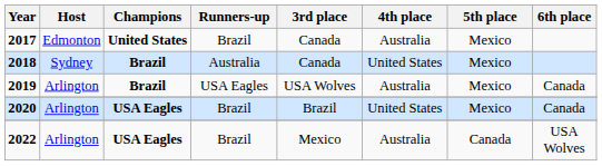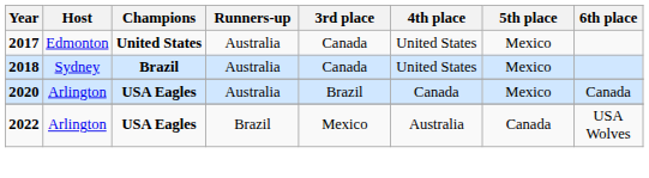2017 | Runners-up: Brazil -> Australia
2017 | 4th place: Australia -> United States
- row: 2019 | Arlington | Brazil | USA Eagles | USA Wolves | Australia | Mexico | Canada
2020 | Runners-up: Brazil -> Australia
2020 | 4th place: United States -> Canada
